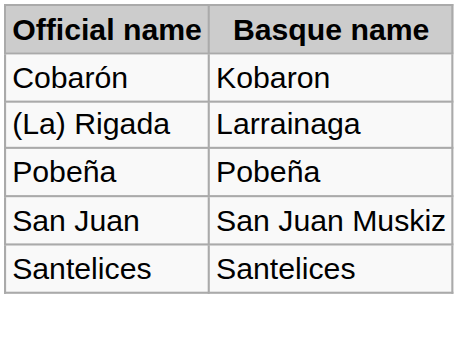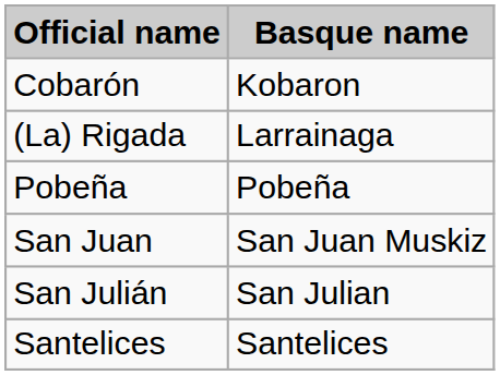+ row: San Julián | San Julian
